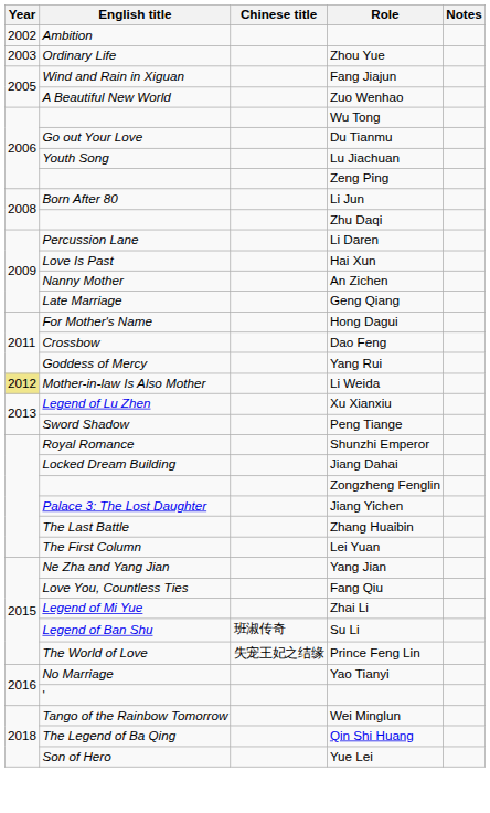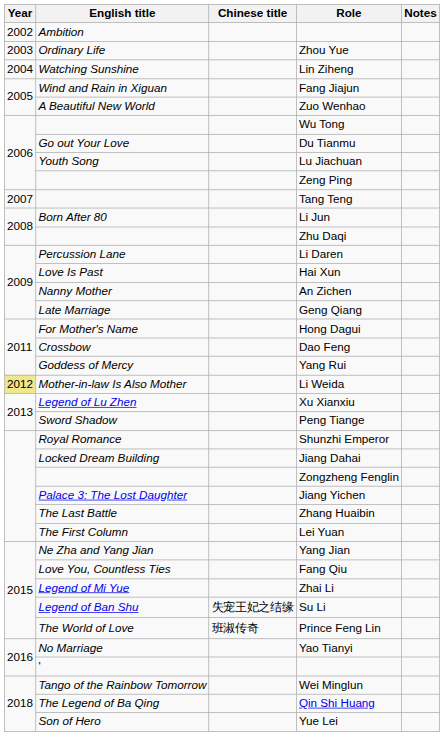+ row: 2004 | Watching Sunshine | Lin Ziheng
+ row: 2007 | Tang Teng
Su Li | Chinese title: 班淑传奇 -> 失宠王妃之结缘
Prince Feng Lin | Chinese title: 失宠王妃之结缘 -> 班淑传奇
